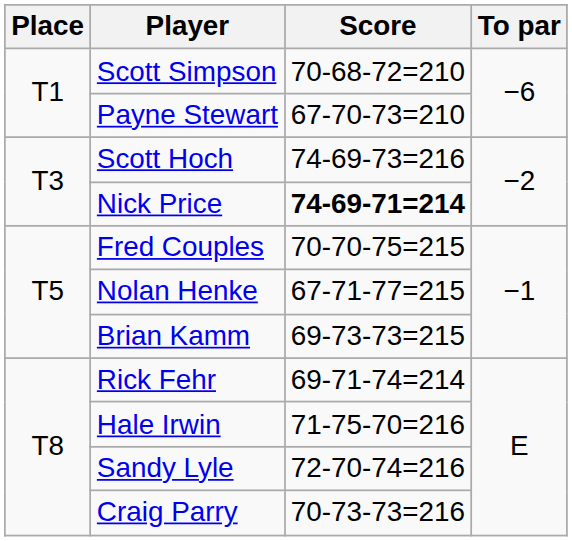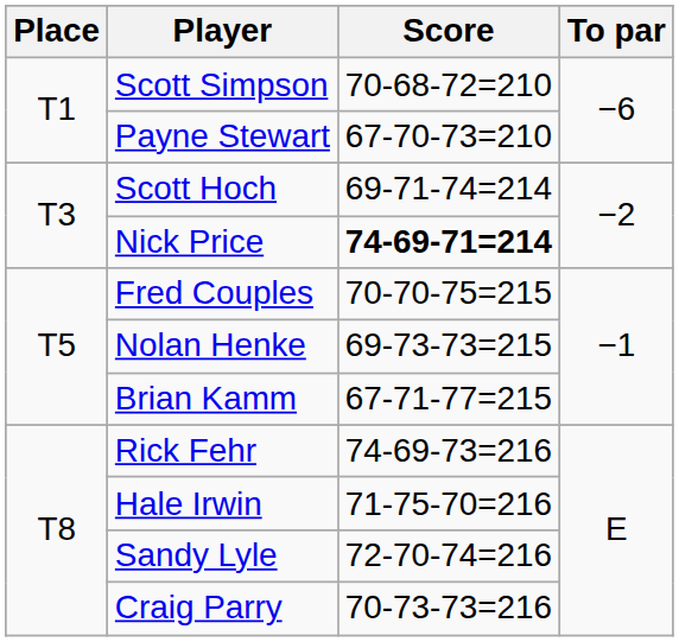Scott Hoch | Score: 74-69-73=216 -> 69-71-74=214
Nolan Henke | Score: 67-71-77=215 -> 69-73-73=215
Brian Kamm | Score: 69-73-73=215 -> 67-71-77=215
Rick Fehr | Score: 69-71-74=214 -> 74-69-73=216
